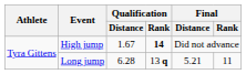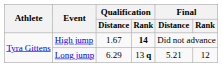Long jump | Qualification / Distance: 6.28 -> 6.29
Long jump | Final / Rank: 11 -> 12
